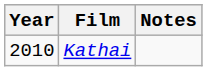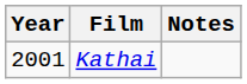Kathai | Year: 2010 -> 2001
